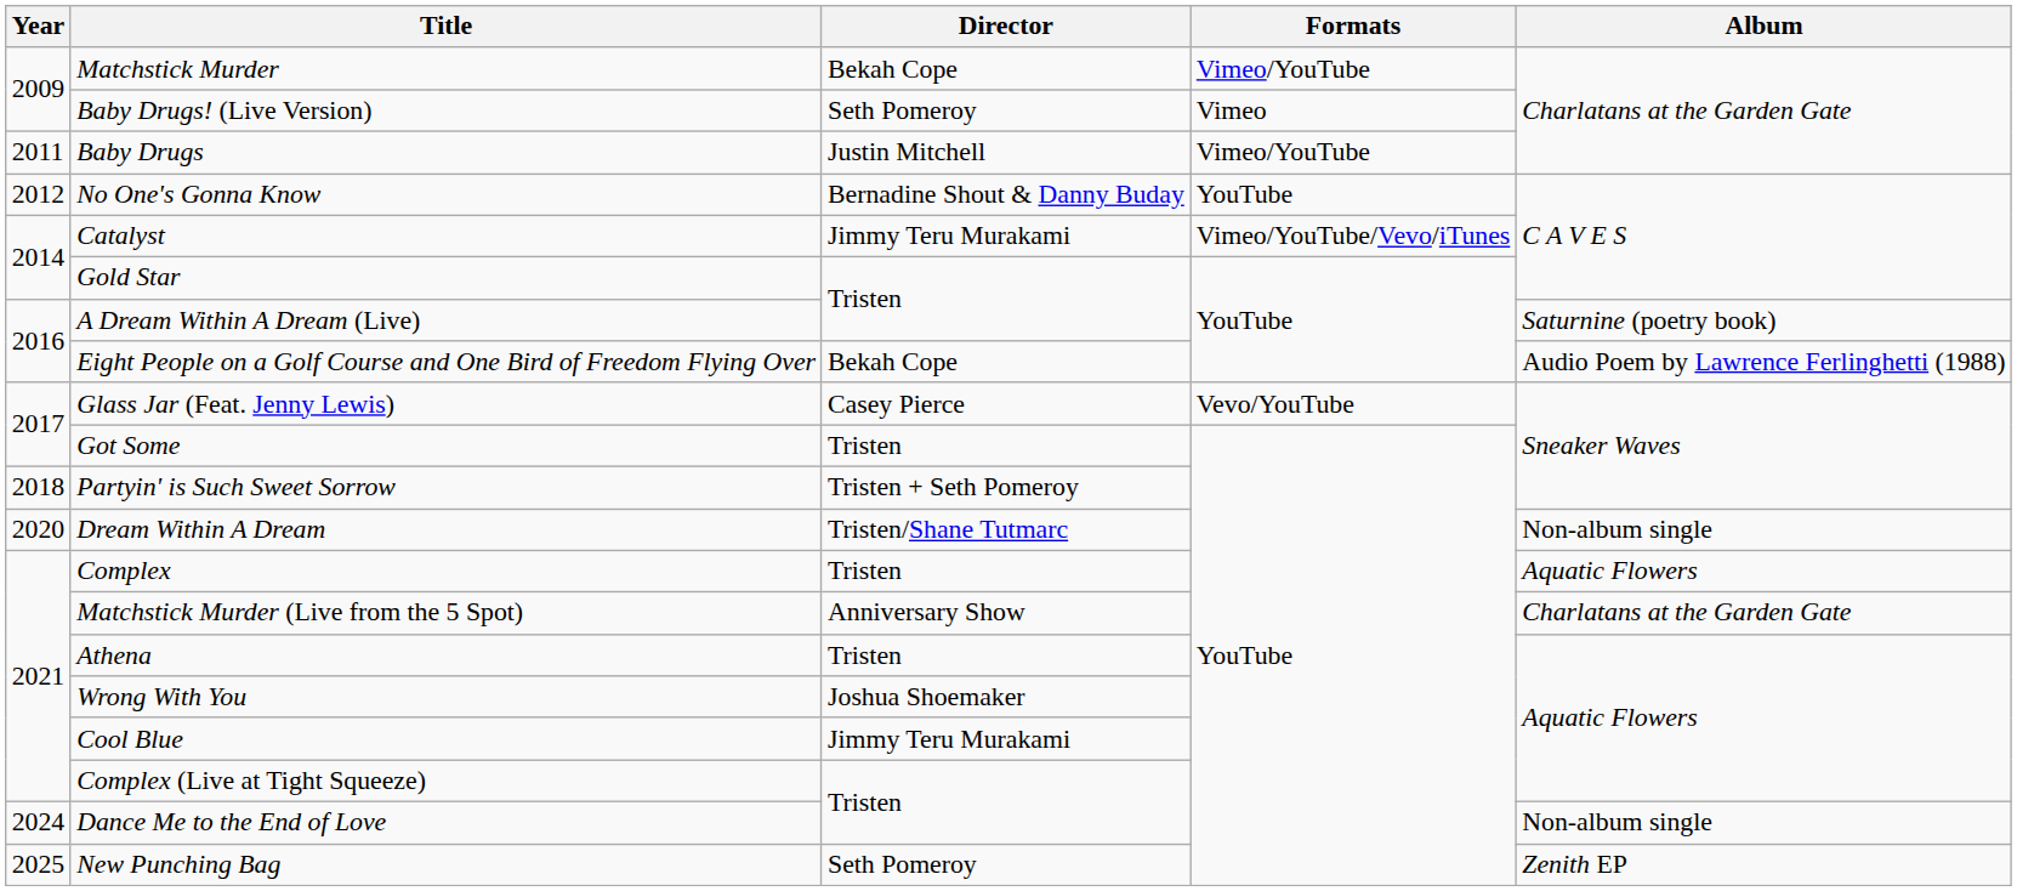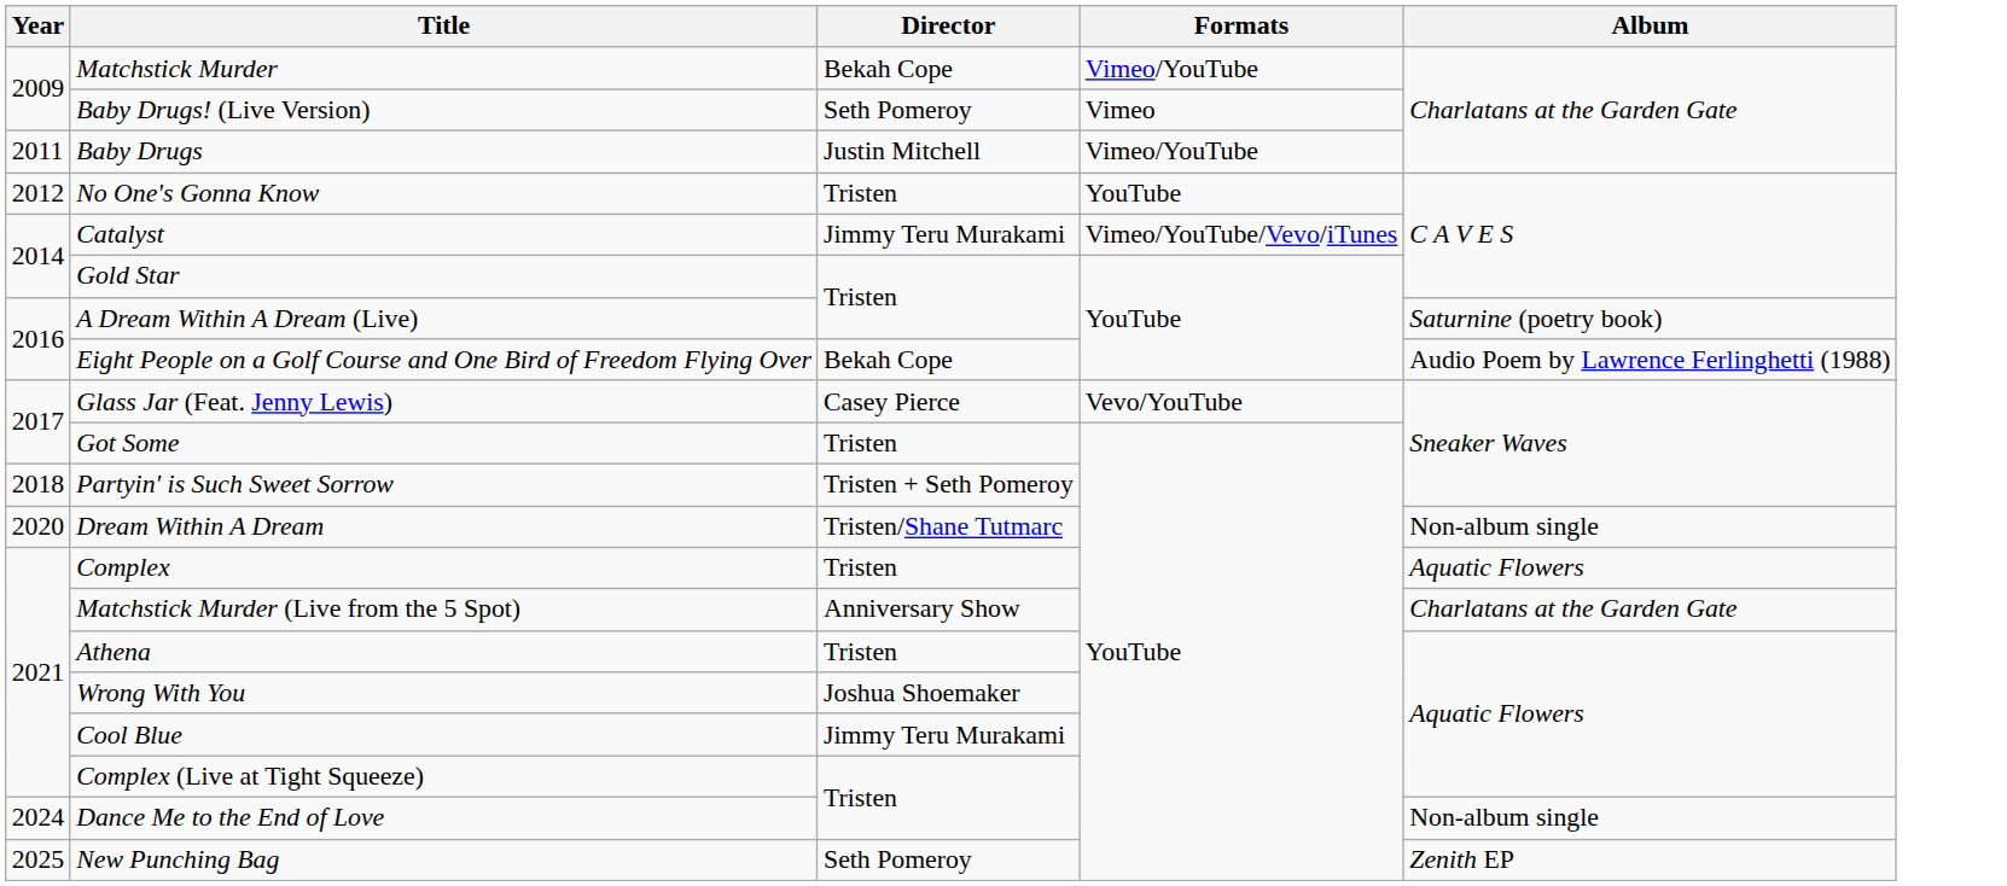No One's Gonna Know | Director: Bernadine Shout & Danny Buday -> Tristen
